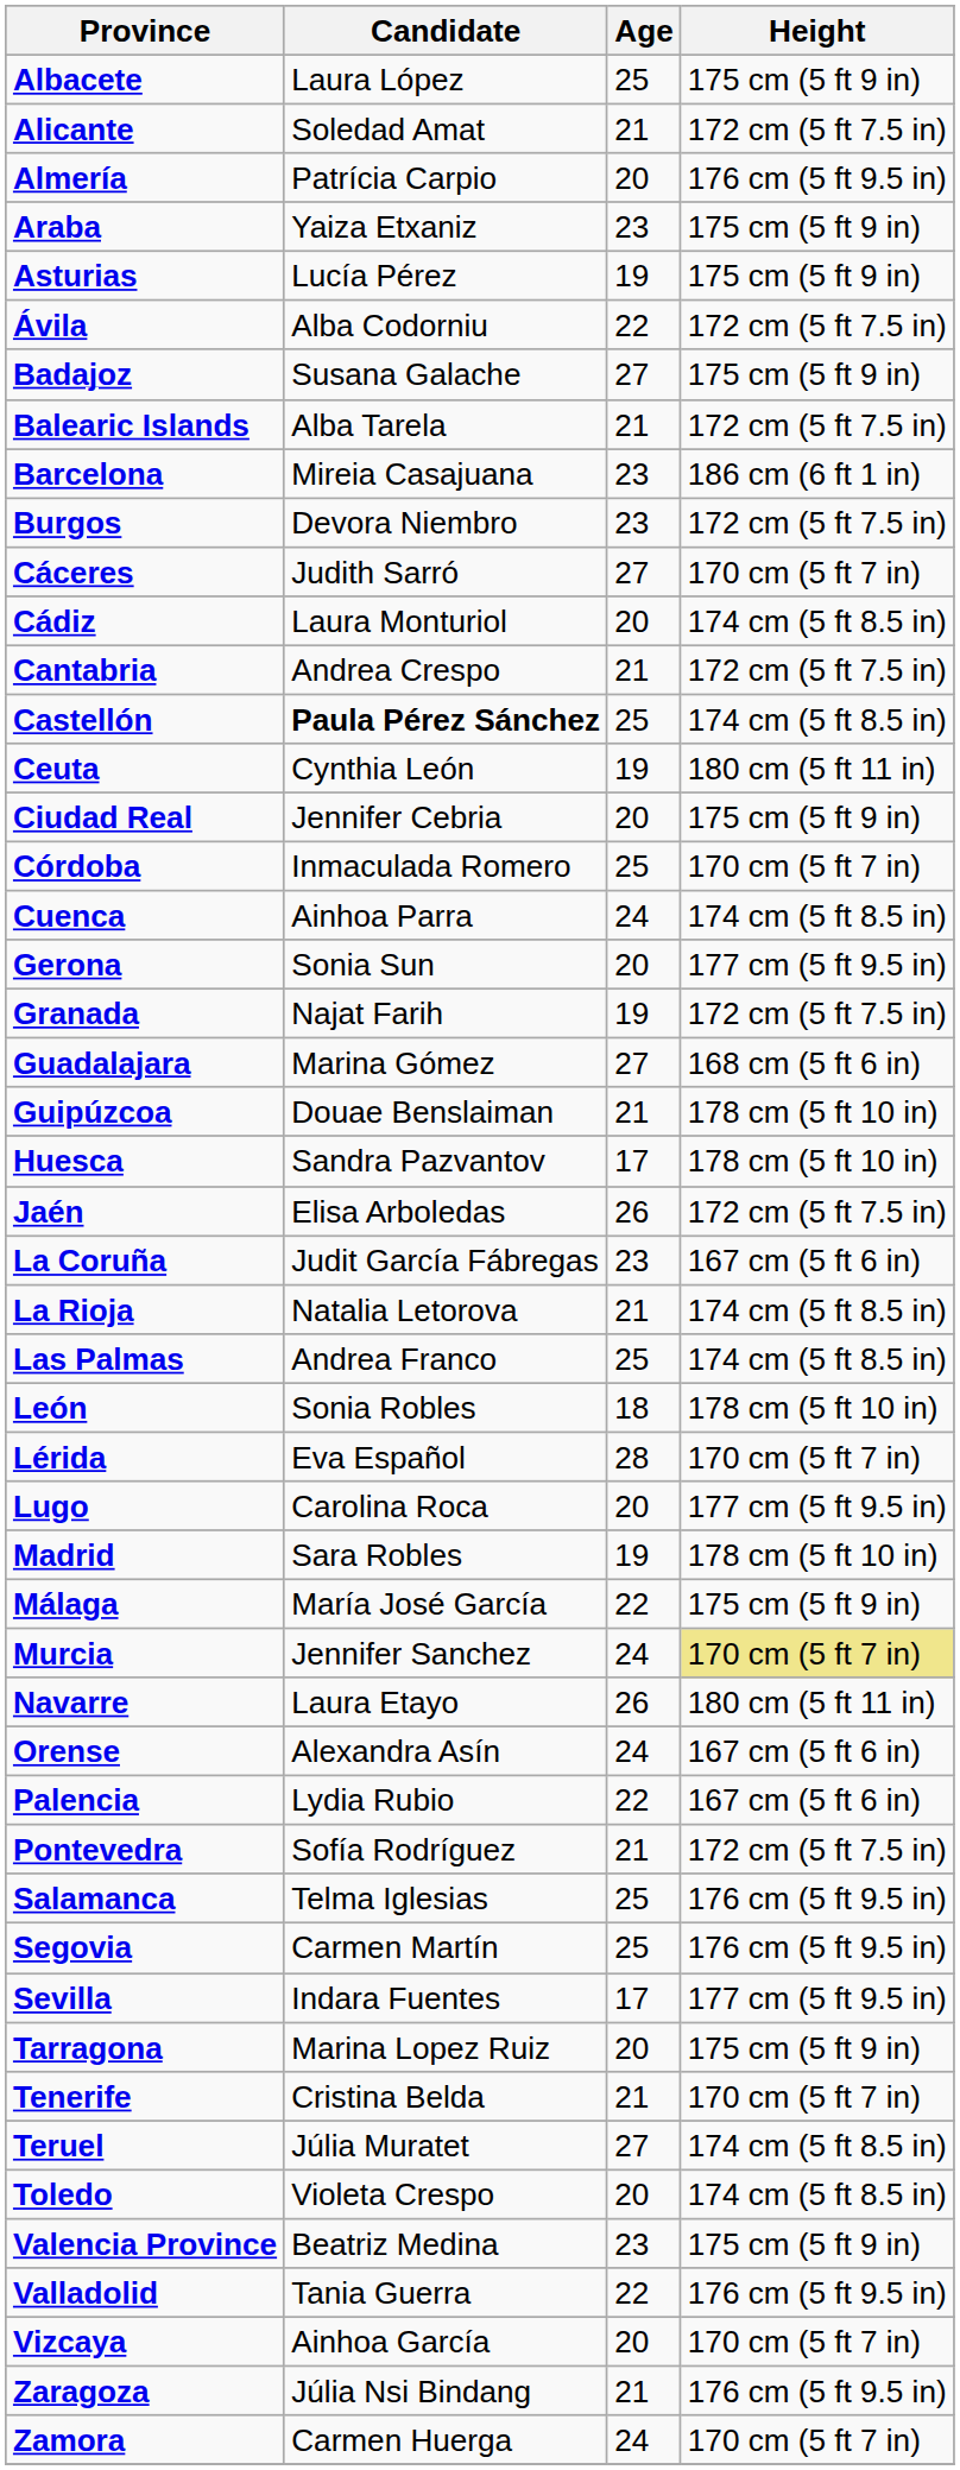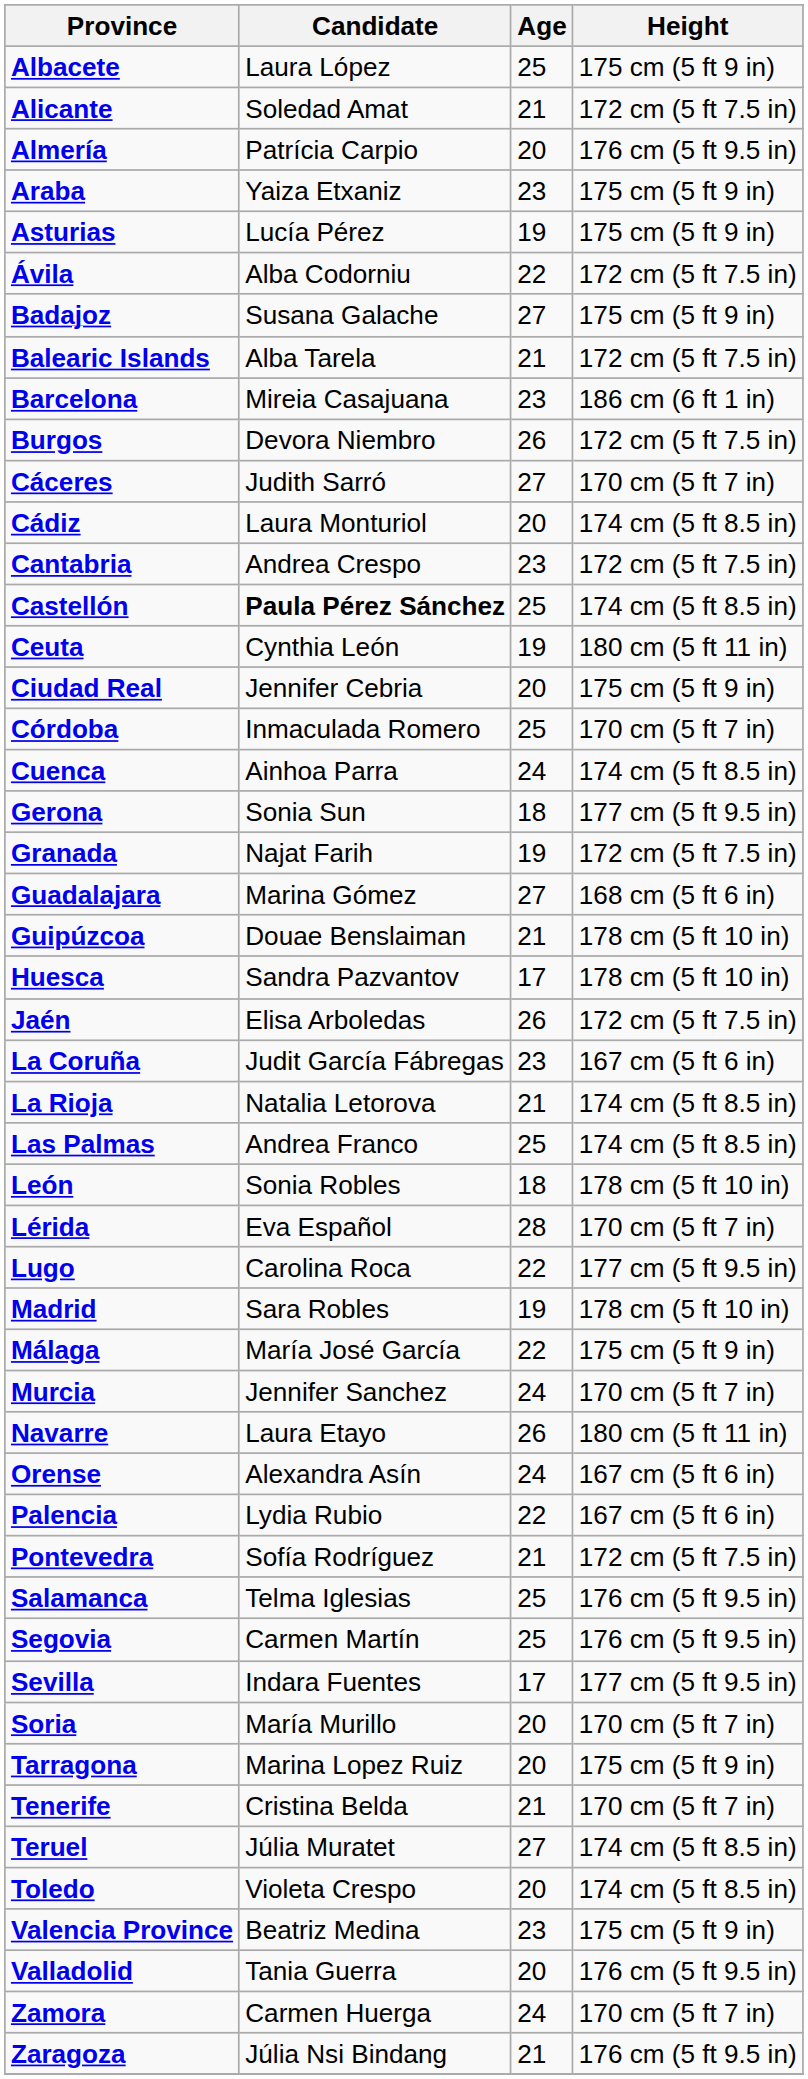Burgos | Age: 23 -> 26
Cantabria | Age: 21 -> 23
Gerona | Age: 20 -> 18
Lugo | Age: 20 -> 22
Murcia | Height: khaki background -> no background
+ row: Soria | María Murillo | 20 | 170 cm (5 ft 7 in)
Valladolid | Age: 22 -> 20
- row: Vizcaya | Ainhoa García | 20 | 170 cm (5 ft 7 in)
rows swapped: Zamora <-> Zaragoza
